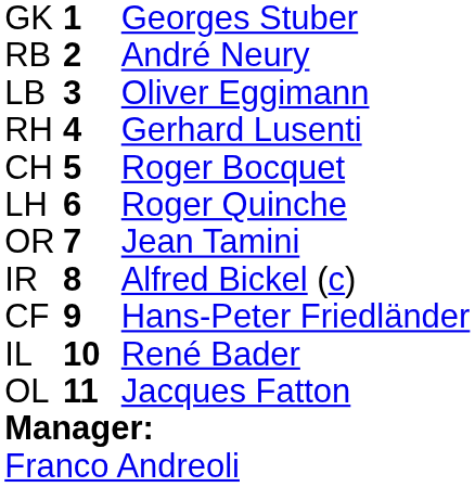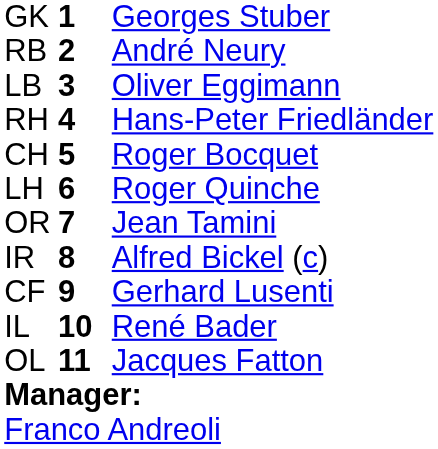RH | column 3: Gerhard Lusenti -> Hans-Peter Friedländer
CF | column 3: Hans-Peter Friedländer -> Gerhard Lusenti
